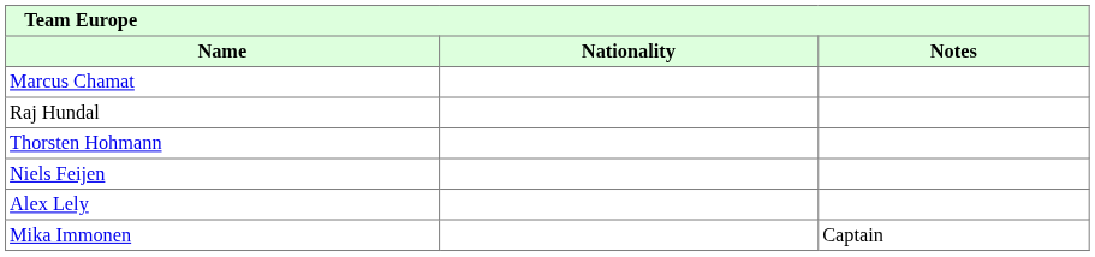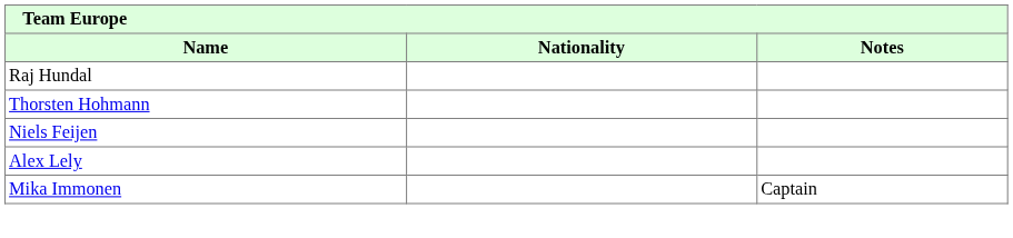- row: Marcus Chamat
